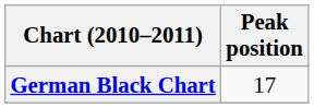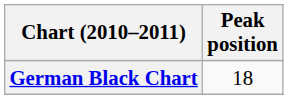German Black Chart | Peak position: 17 -> 18
